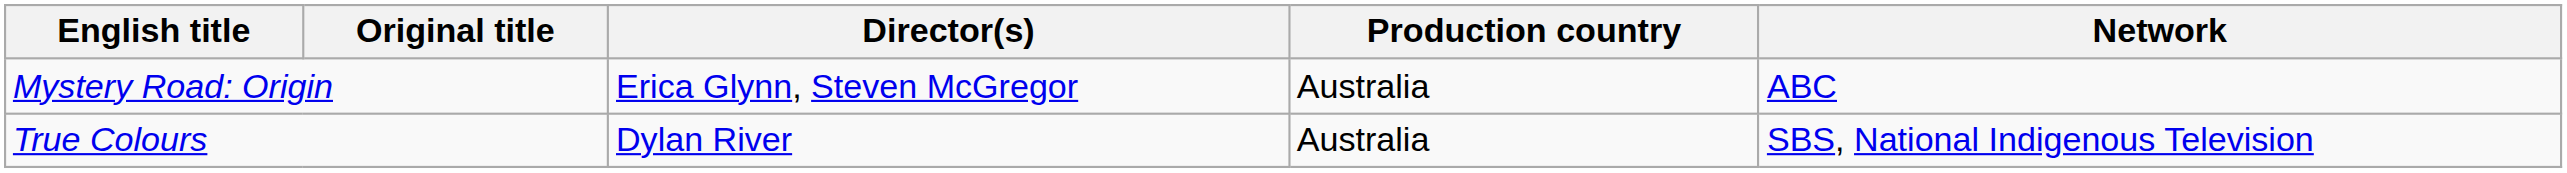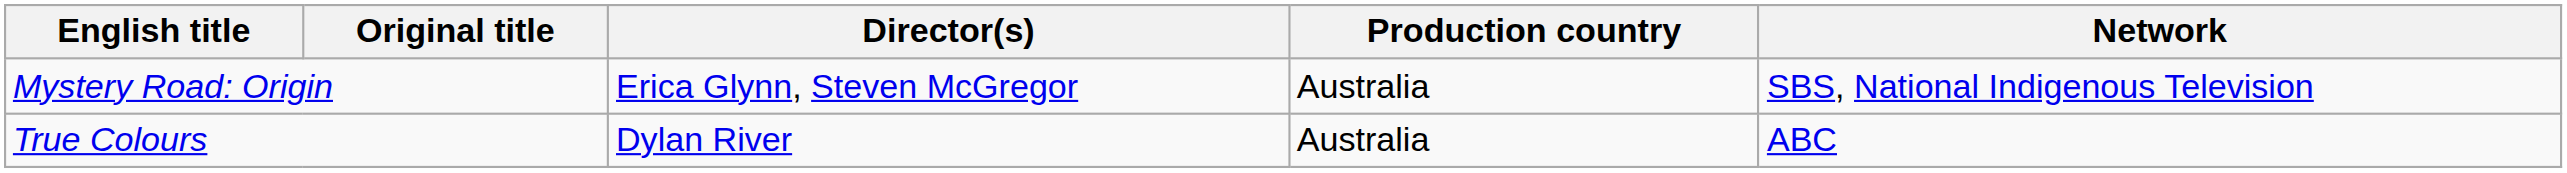Mystery Road: Origin | Network: ABC -> SBS, National Indigenous Television
True Colours | Network: SBS, National Indigenous Television -> ABC
